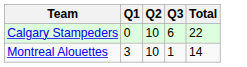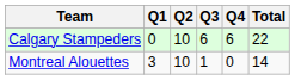+ column: Q4 | 6 | 0
